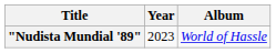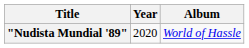"Nudista Mundial '89" | Year: 2023 -> 2020
